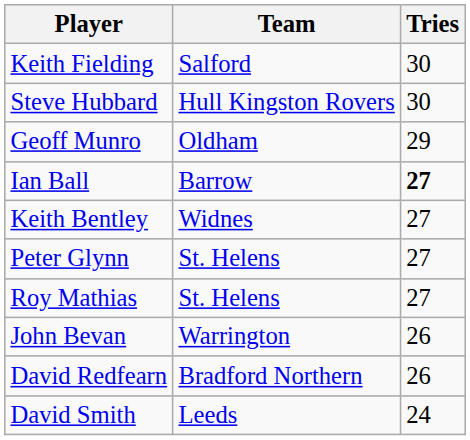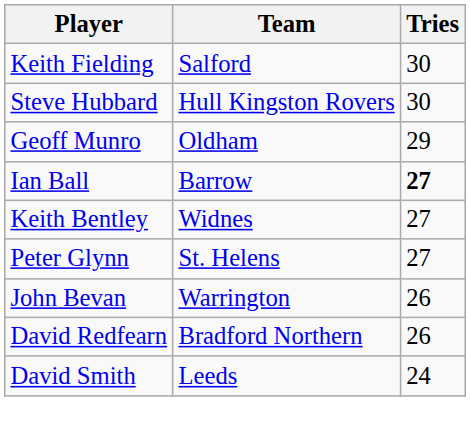- row: Roy Mathias | St. Helens | 27
